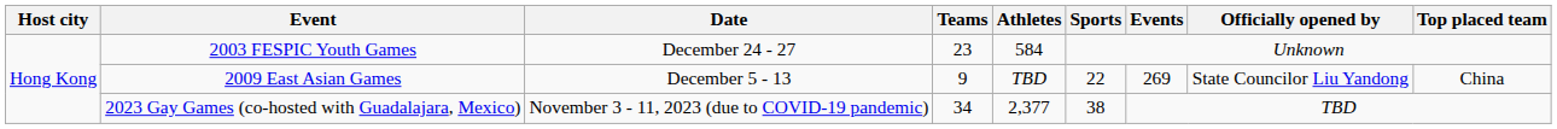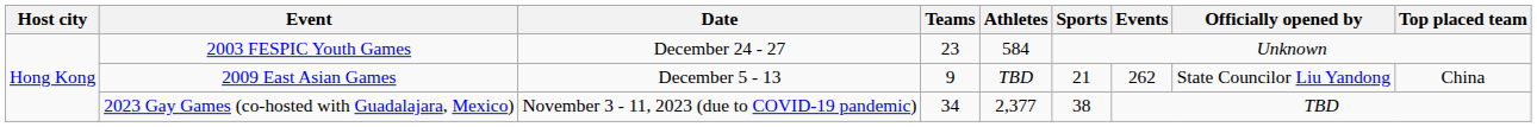2009 East Asian Games | Sports: 22 -> 21
2009 East Asian Games | Events: 269 -> 262
